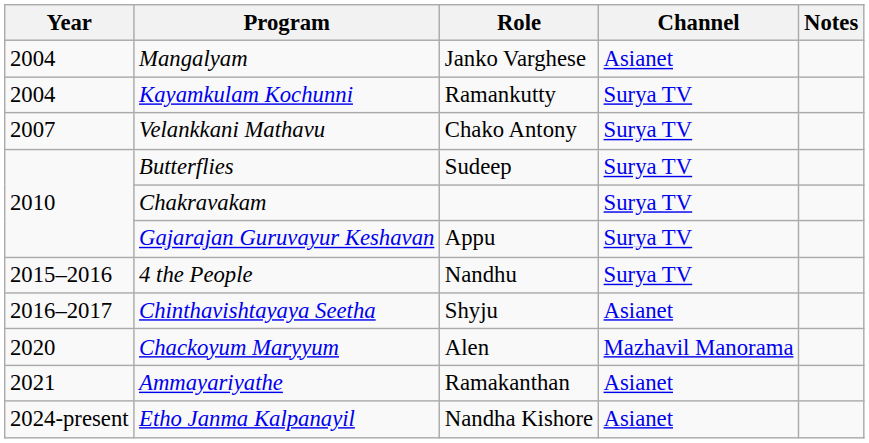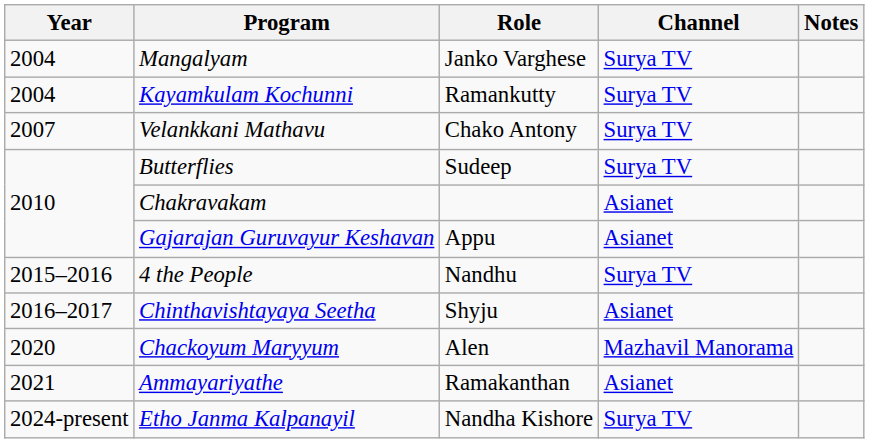Mangalyam | Channel: Asianet -> Surya TV
Chakravakam | Channel: Surya TV -> Asianet
Gajarajan Guruvayur Keshavan | Channel: Surya TV -> Asianet
Etho Janma Kalpanayil | Channel: Asianet -> Surya TV
